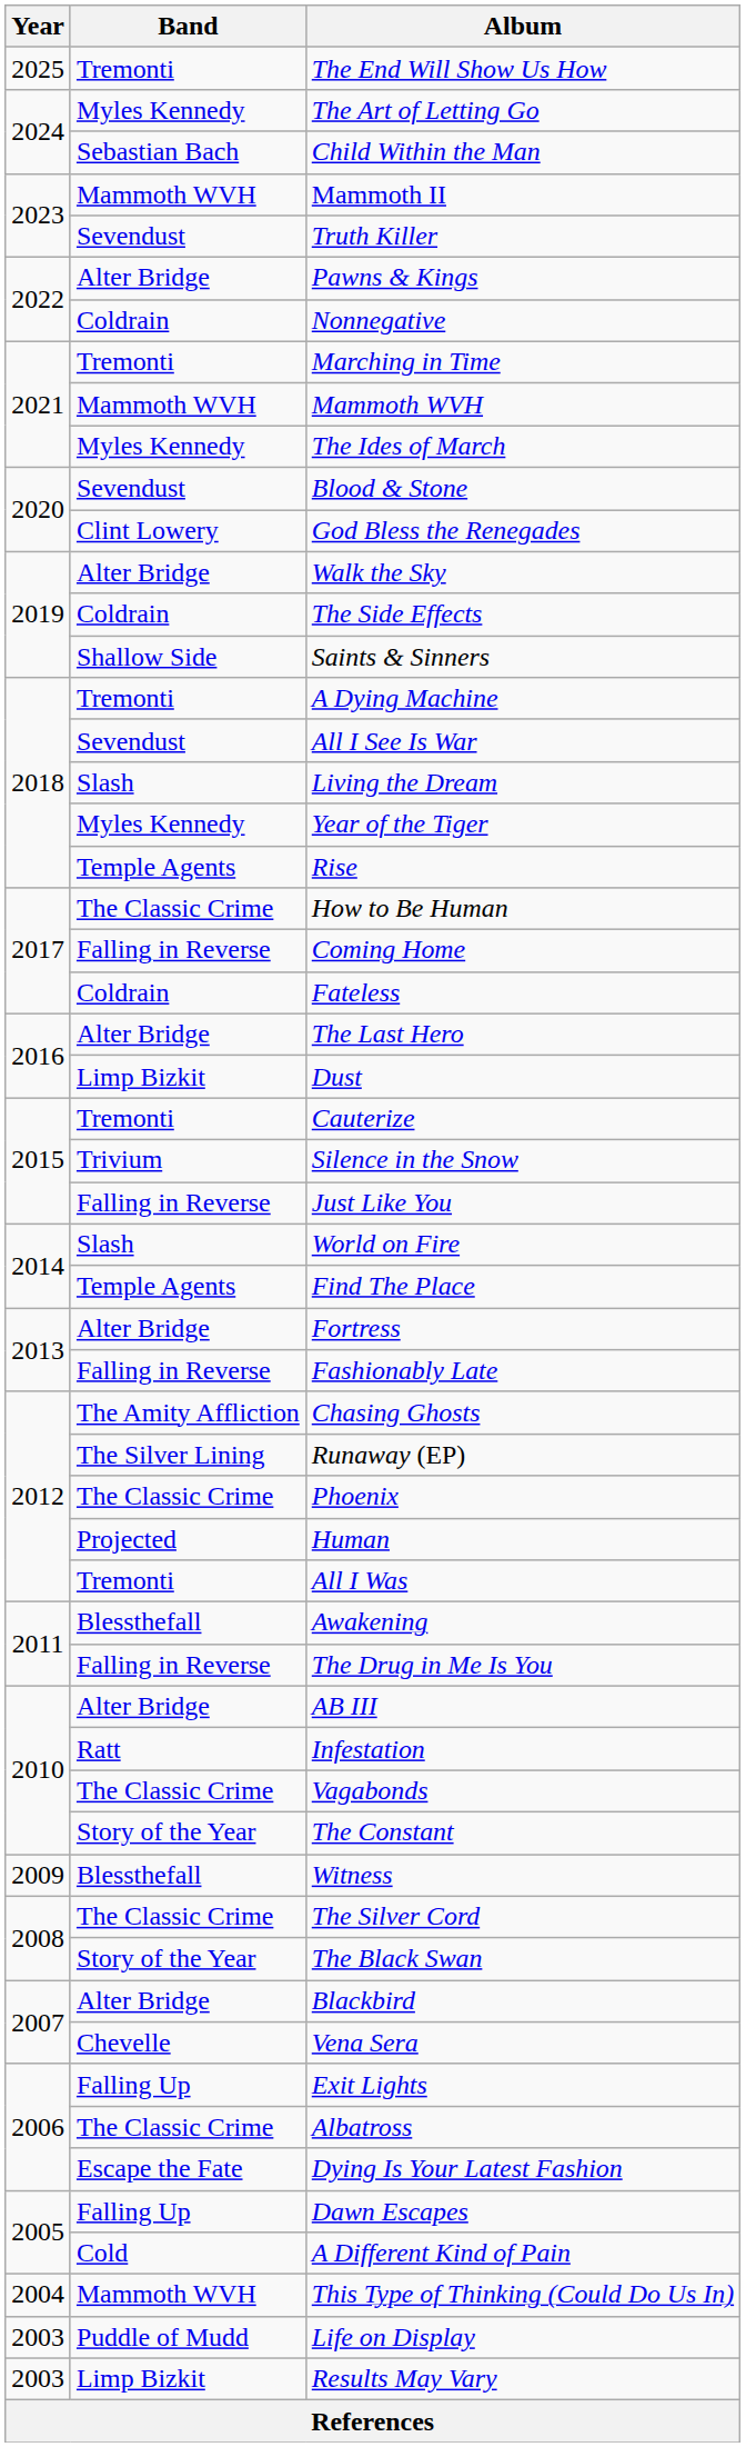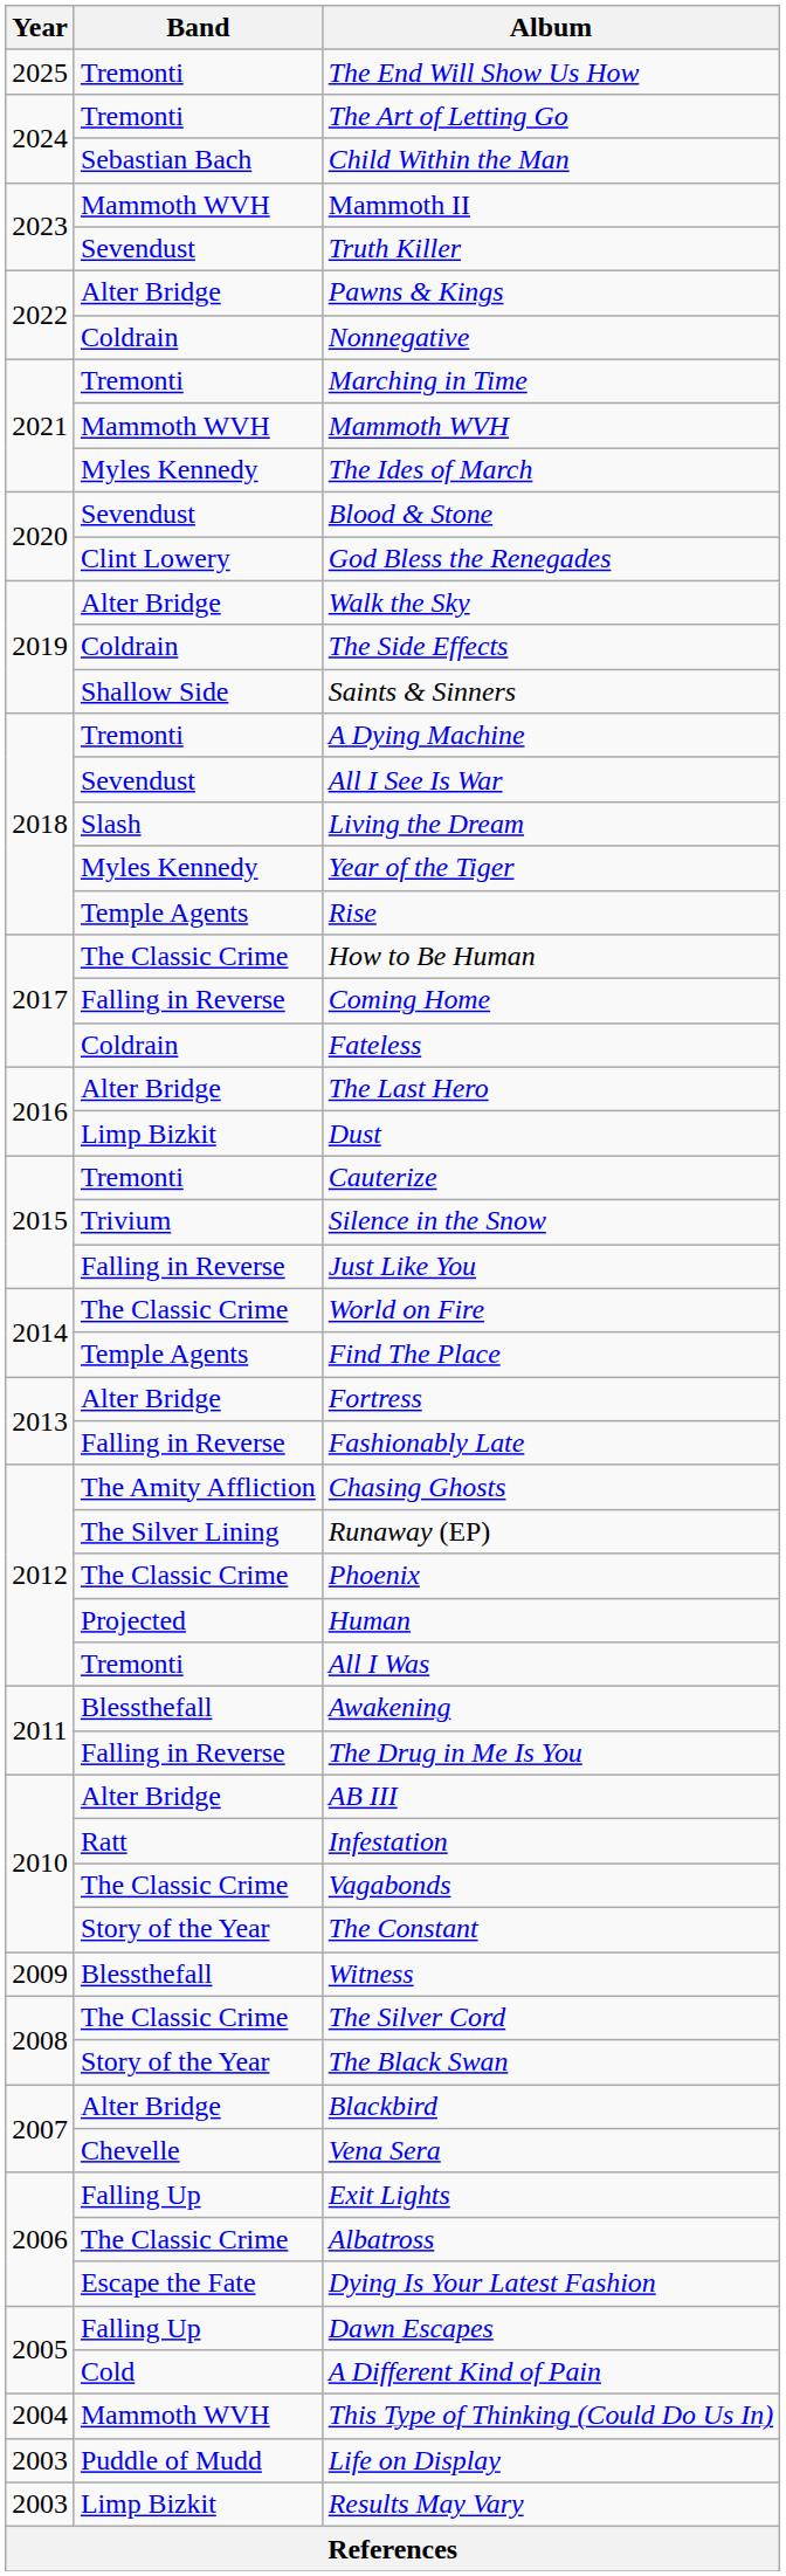The Art of Letting Go | Band: Myles Kennedy -> Tremonti
World on Fire | Band: Slash -> The Classic Crime
